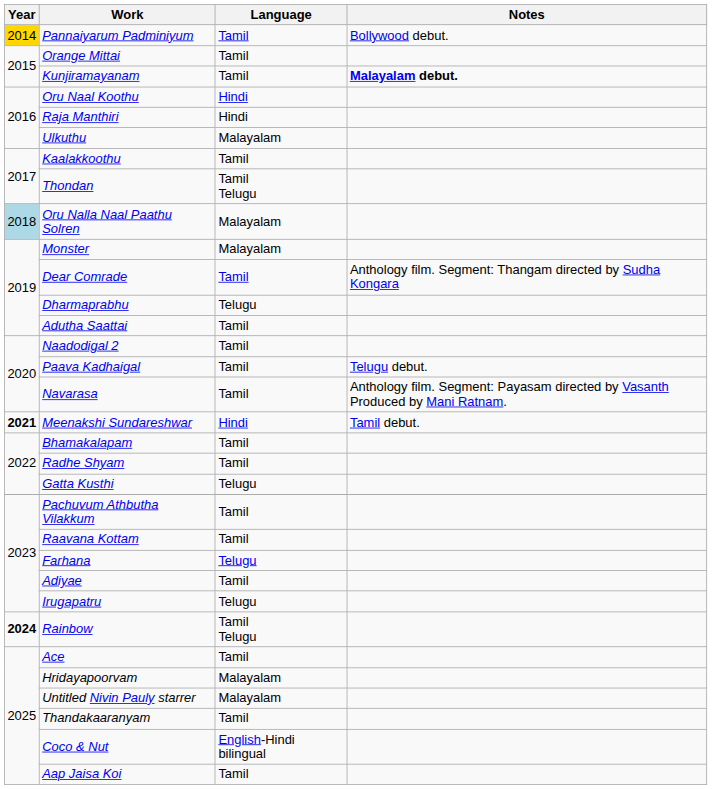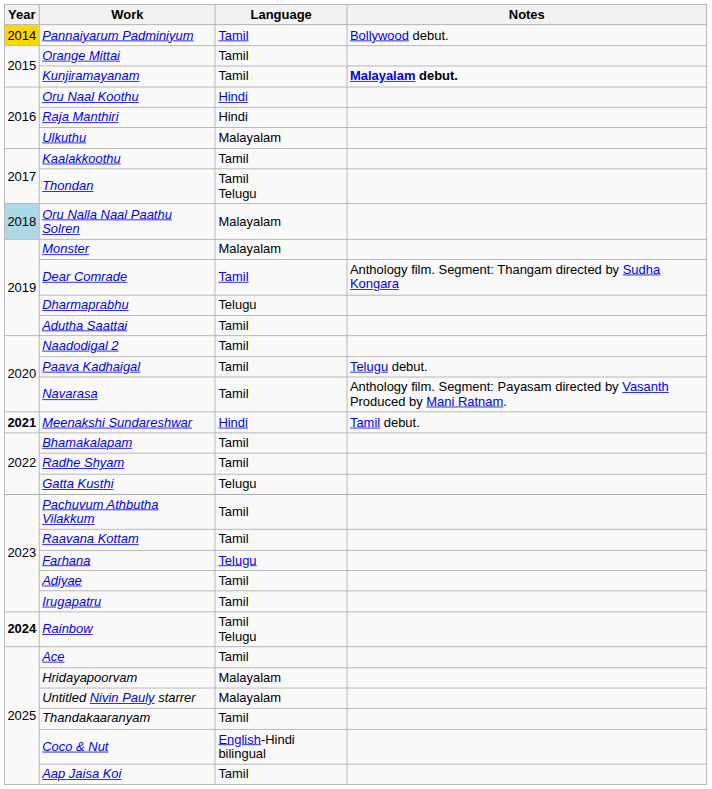Irugapatru | Language: Telugu -> Tamil
